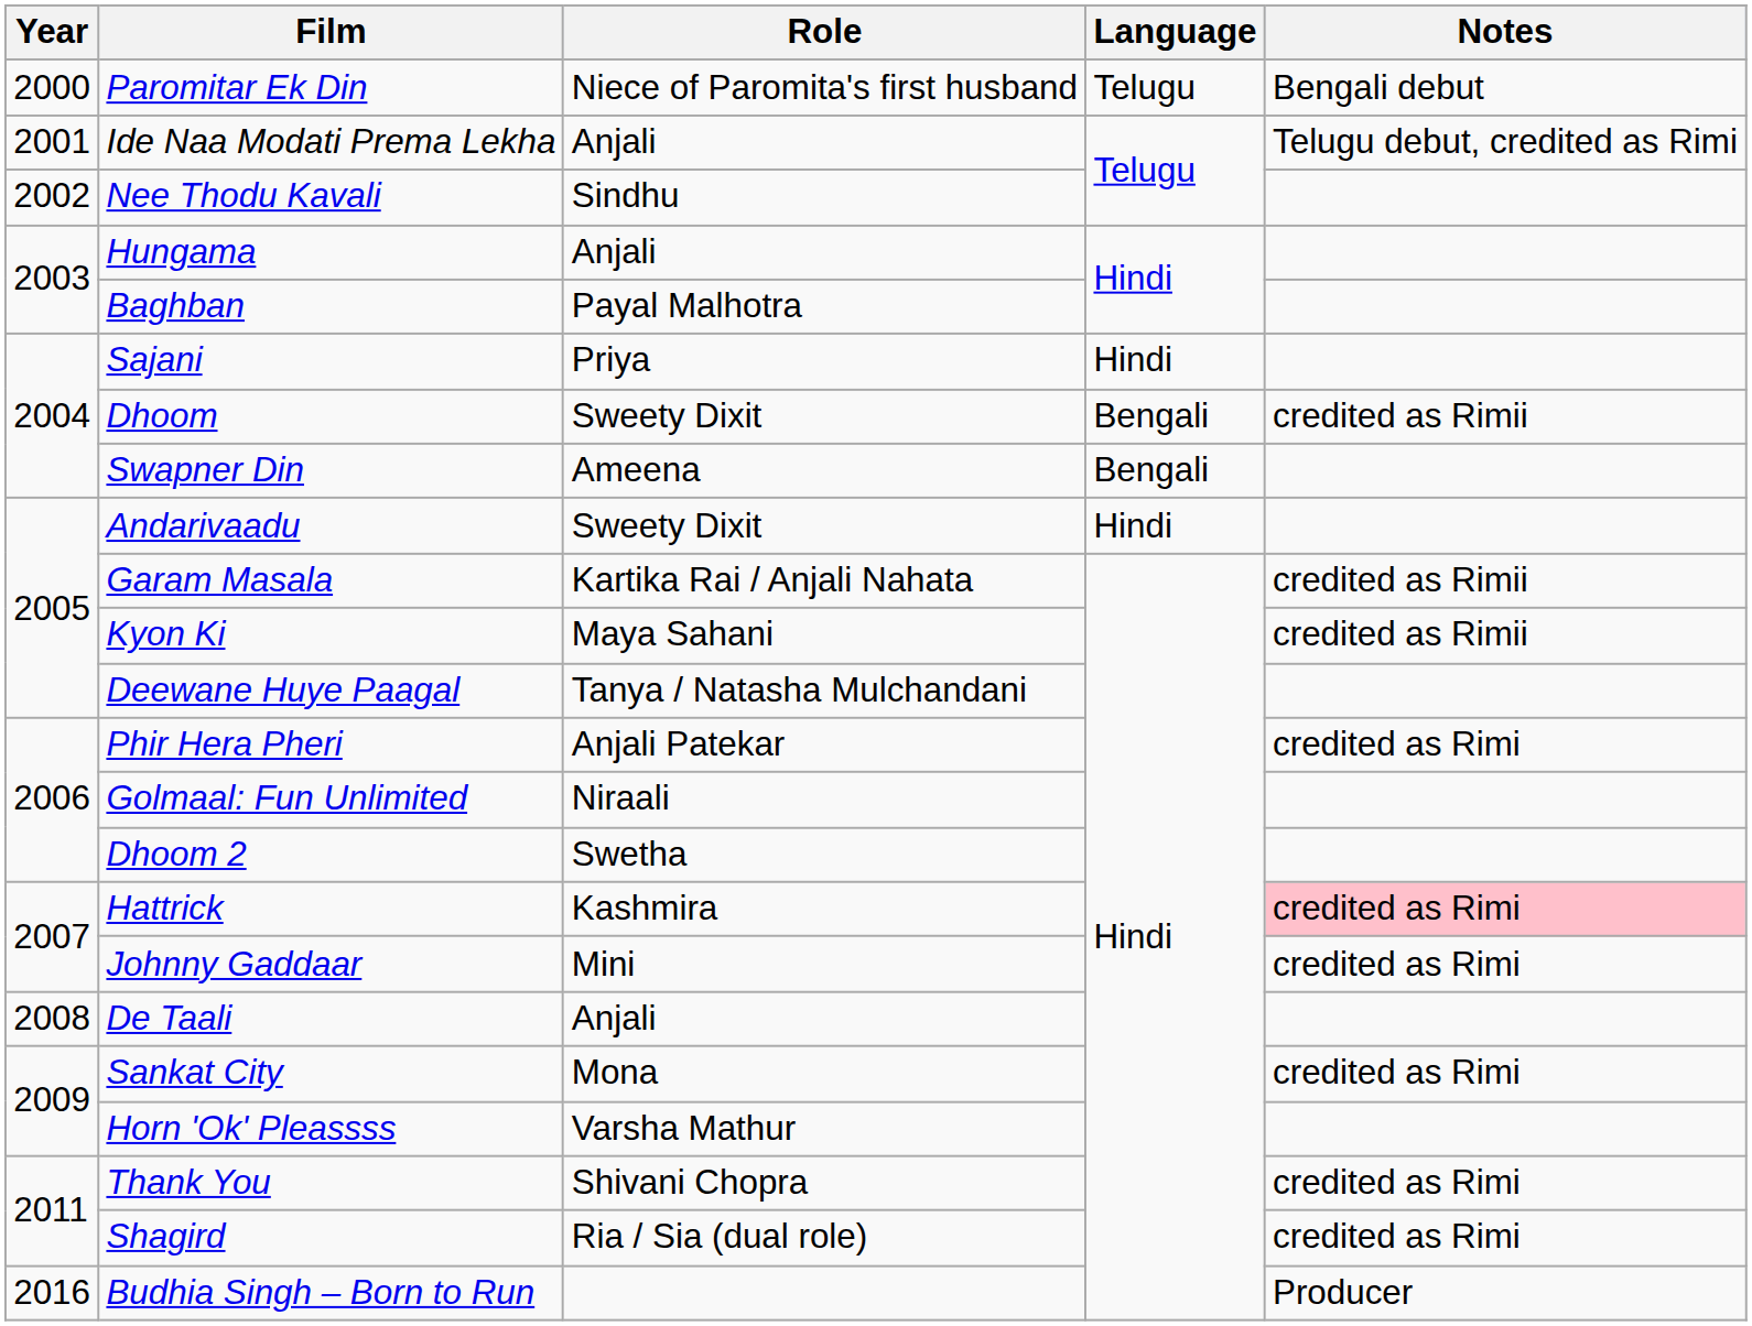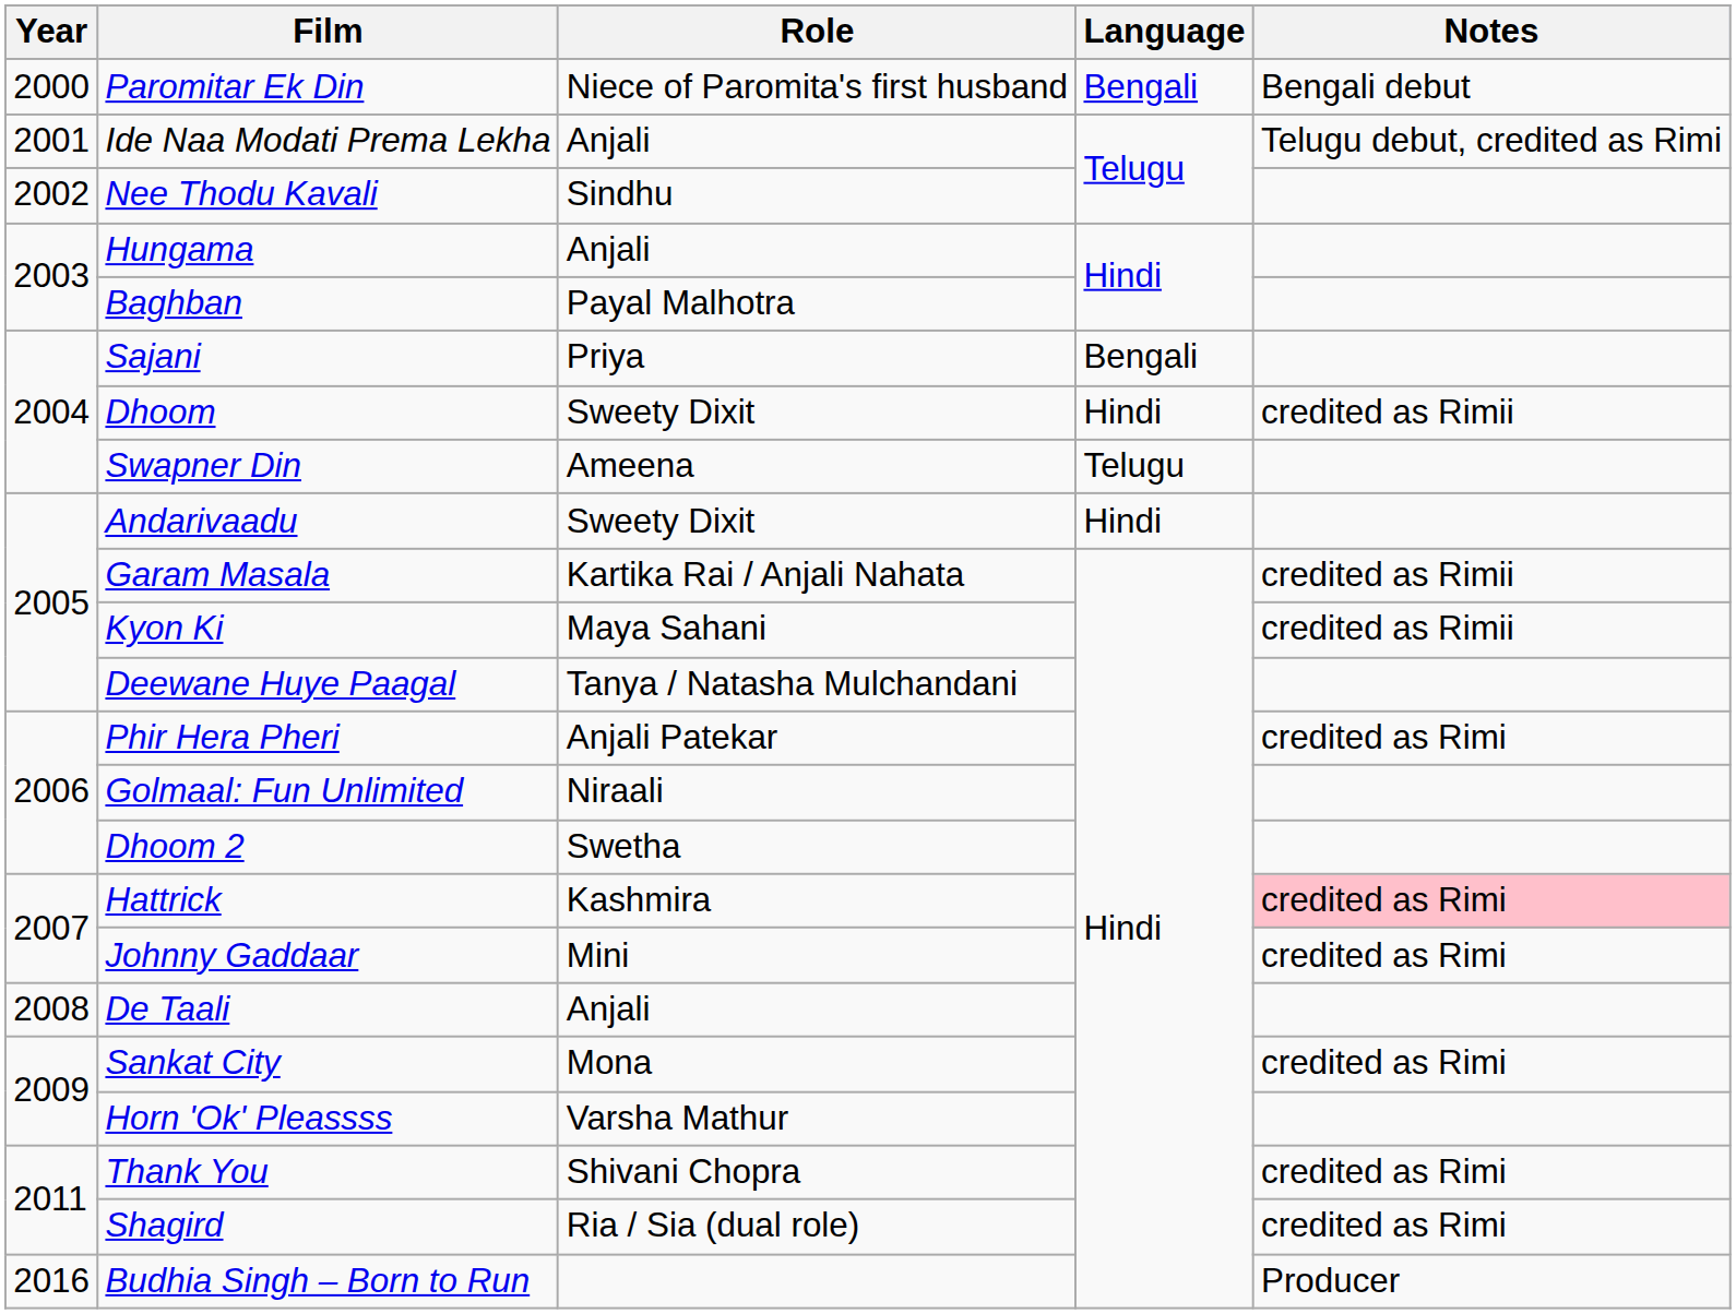Paromitar Ek Din | Language: Telugu -> Bengali
Sajani | Language: Hindi -> Bengali
Dhoom | Language: Bengali -> Hindi
Swapner Din | Language: Bengali -> Telugu
